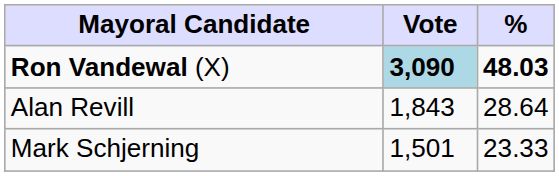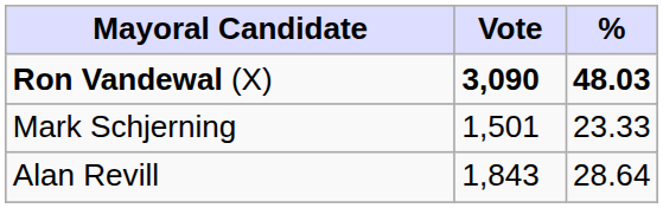Ron Vandewal (X) | Vote: lightblue background -> no background
rows swapped: Alan Revill <-> Mark Schjerning
